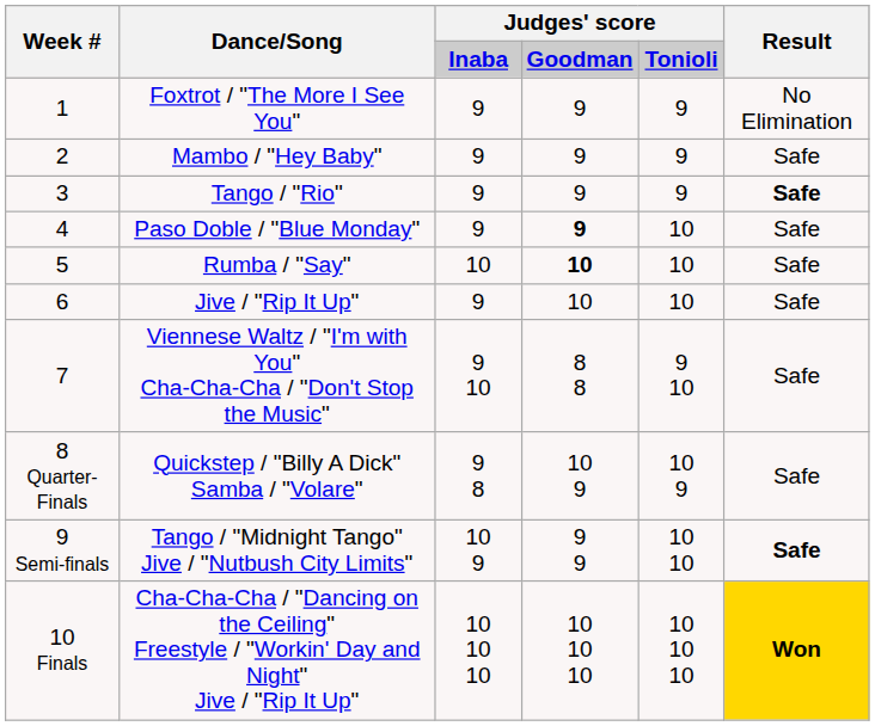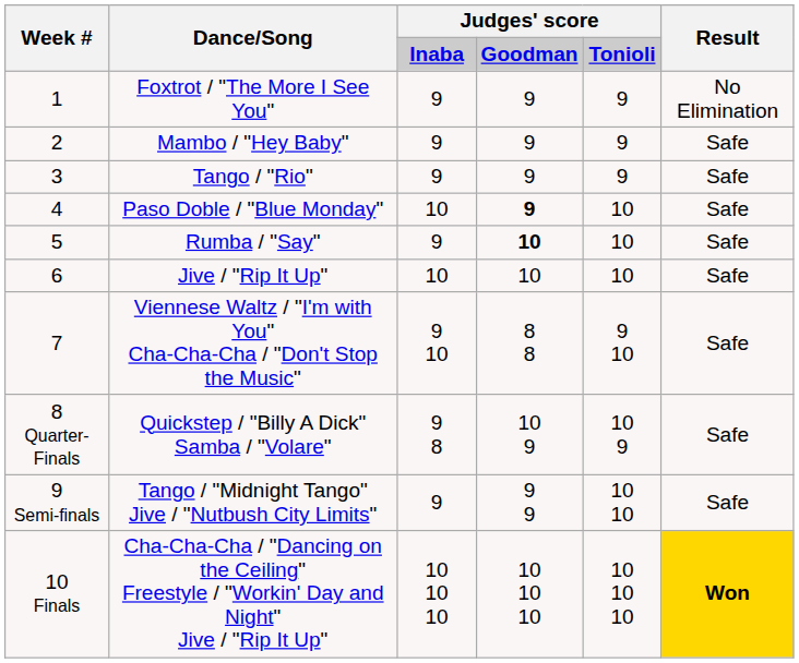Tango / "Rio" | Result: bold -> normal
Paso Doble / "Blue Monday" | column 3: 9 -> 10
Rumba / "Say" | column 3: 10 -> 9
Jive / "Rip It Up" | column 3: 9 -> 10
Tango / "Midnight Tango" Jive / "Nutbush City Limits" | column 3: 10 9 -> 9
Tango / "Midnight Tango" Jive / "Nutbush City Limits" | Result: bold -> normal
